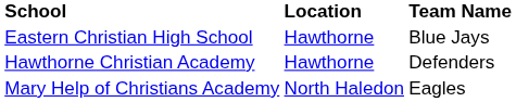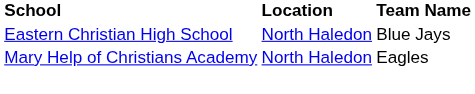Eastern Christian High School | Location: Hawthorne -> North Haledon
- row: Hawthorne Christian Academy | Hawthorne | Defenders
